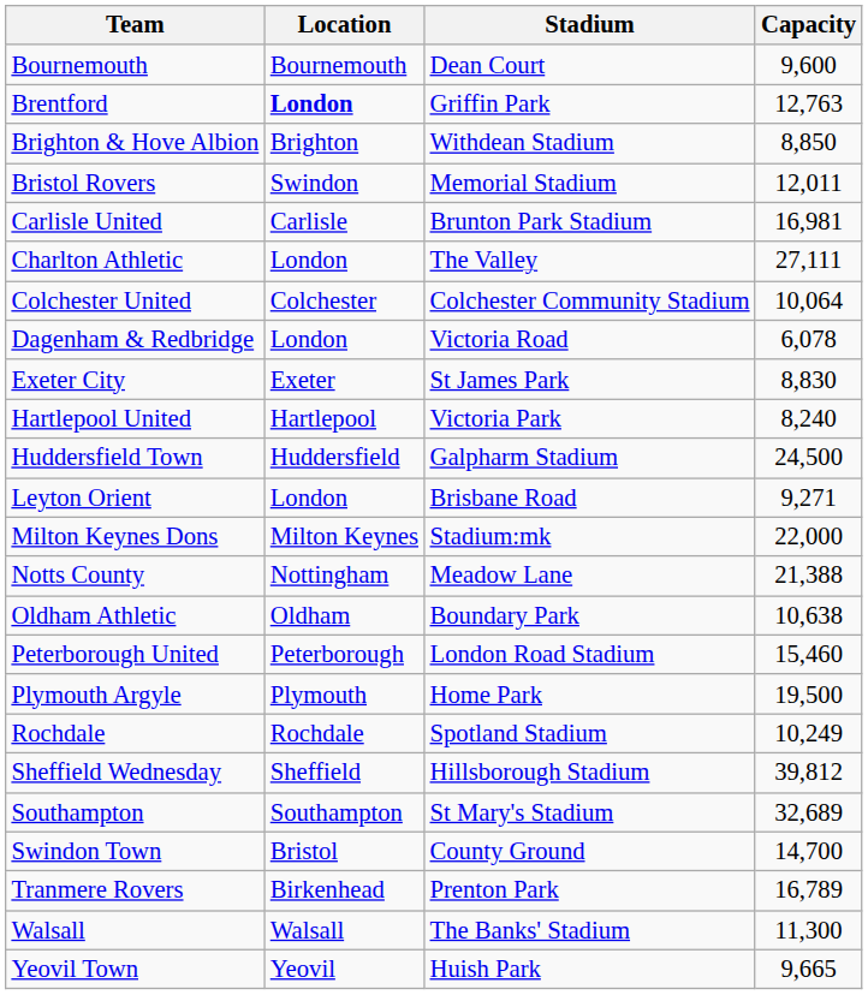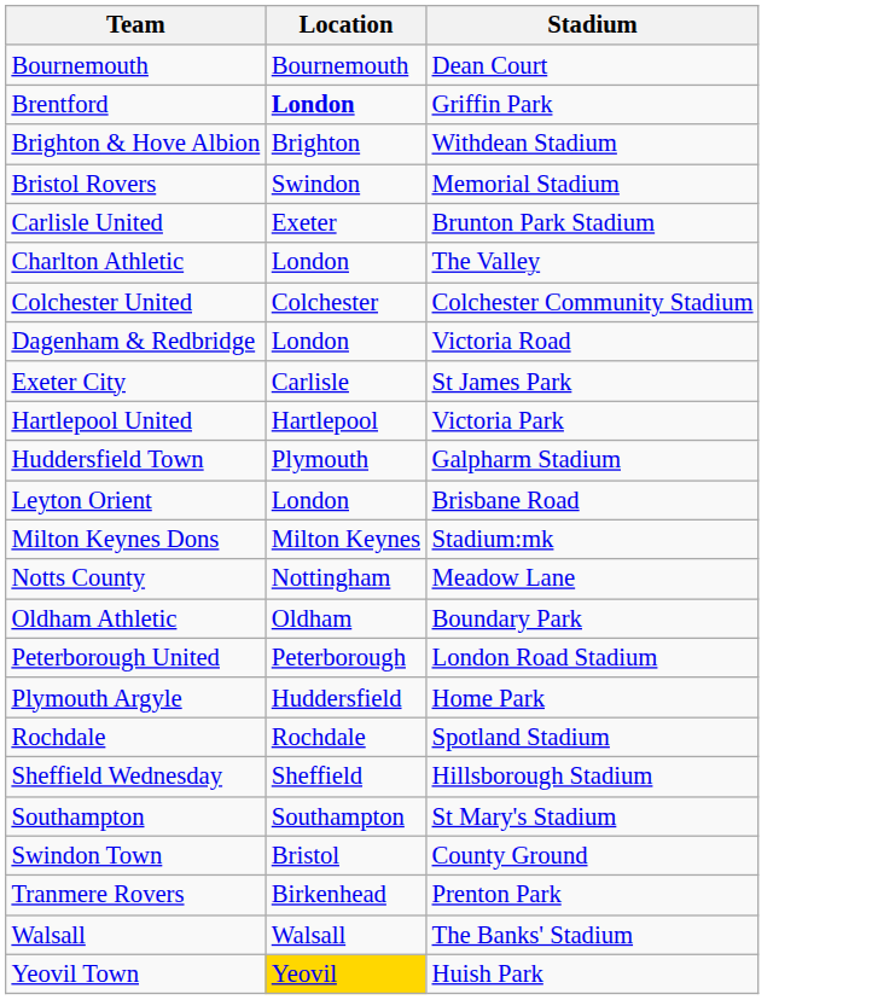- column: Capacity | 9,600 | 12,763 | 8,850 | 12,011 | 16,981 | 27,111 | 10,064 | 6,078 | 8,830 | 8,240 | 24,500 | 9,271 | 22,000 | 21,388 | 10,638 | 15,460 | 19,500 | 10,249 | 39,812 | 32,689 | 14,700 | 16,789 | 11,300 | 9,665
Carlisle United | Location: Carlisle -> Exeter
Exeter City | Location: Exeter -> Carlisle
Huddersfield Town | Location: Huddersfield -> Plymouth
Plymouth Argyle | Location: Plymouth -> Huddersfield
Yeovil Town | Location: no background -> gold background
